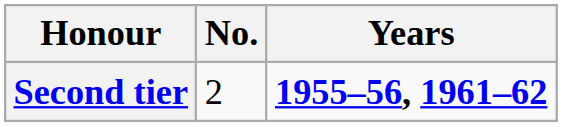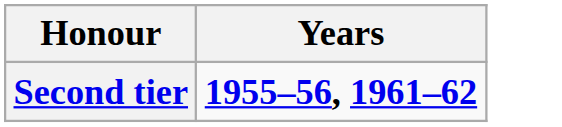- column: No. | 2
